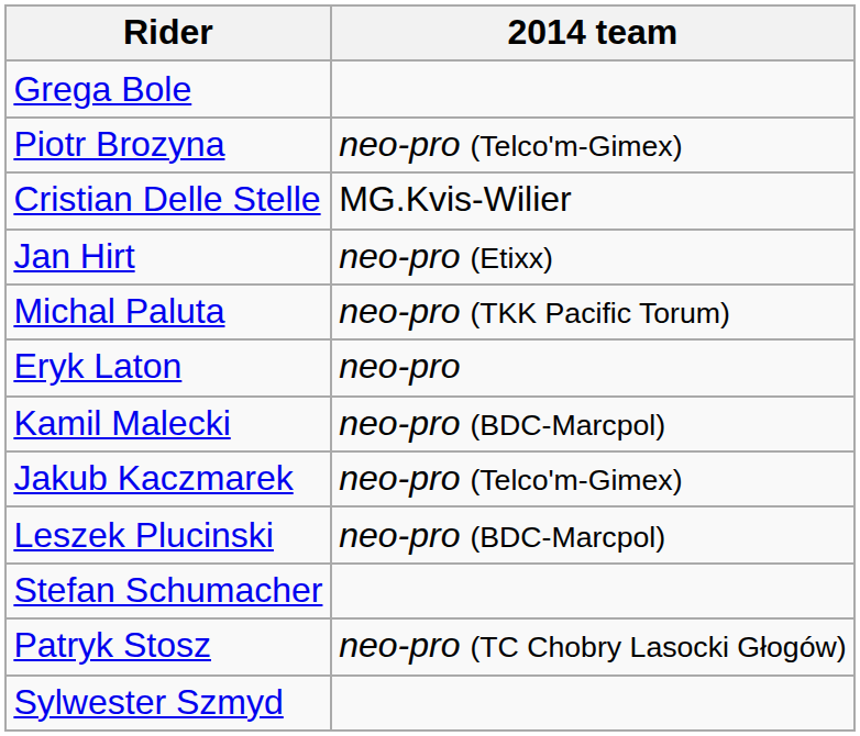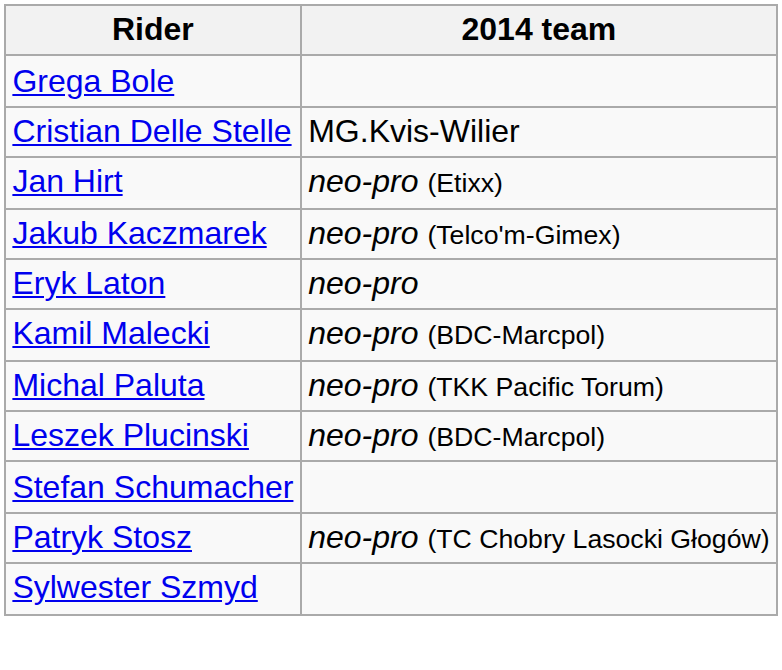- row: Piotr Brozyna | neo-pro (Telco'm-Gimex)
rows swapped: Jakub Kaczmarek <-> Michal Paluta
